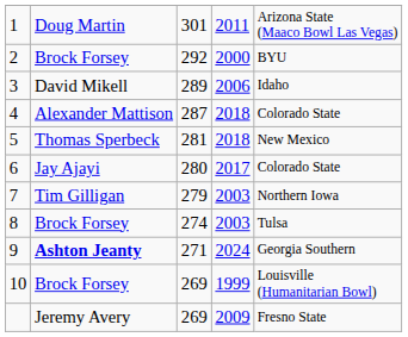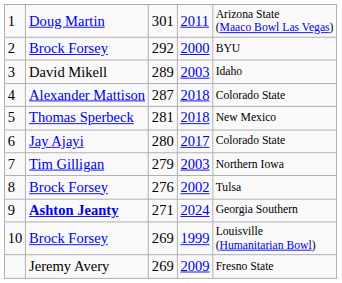3 | column 4: 2006 -> 2003
8 | column 3: 274 -> 276
8 | column 4: 2003 -> 2002
